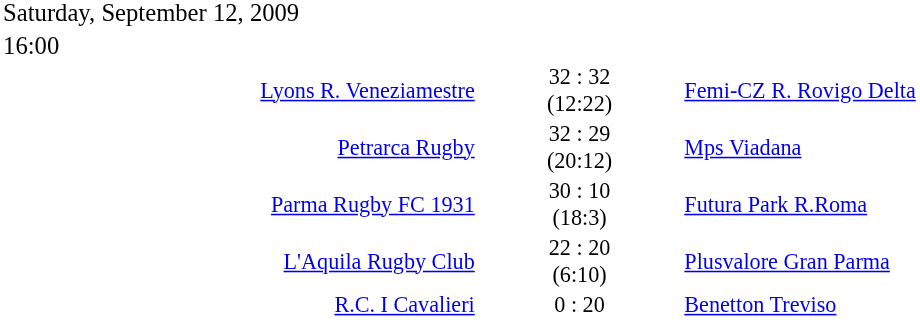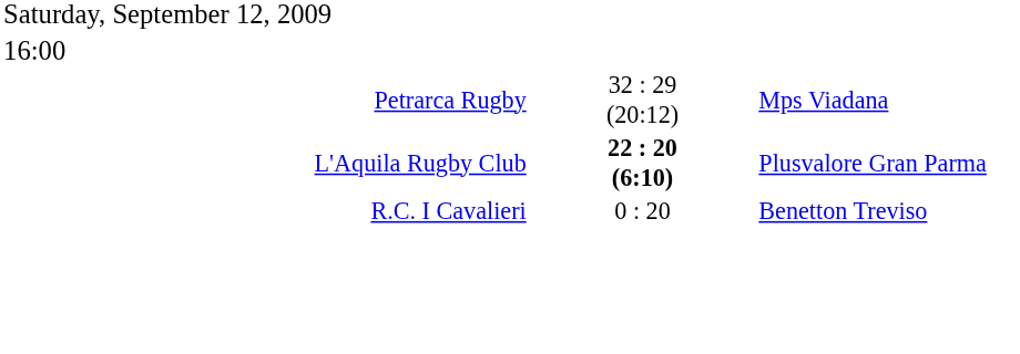- row: Lyons R. Veneziamestre | 32 : 32 (12:22) | Femi-CZ R. Rovigo Delta
- row: Parma Rugby FC 1931 | 30 : 10 (18:3) | Futura Park R.Roma
L'Aquila Rugby Club | column 2: normal -> bold
